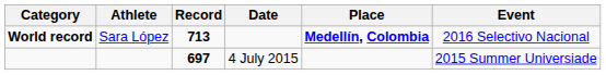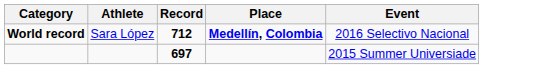- column: Date | 4 July 2015
World record | Record: 713 -> 712
